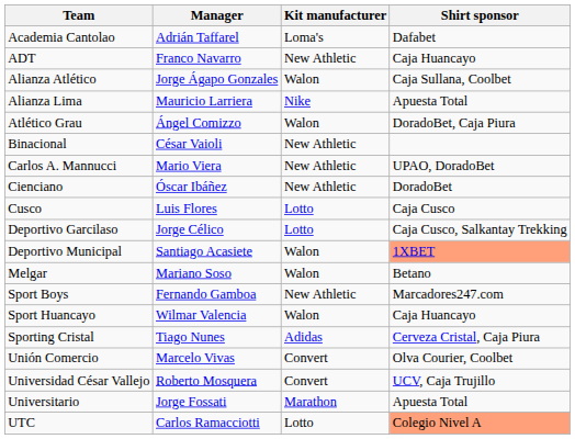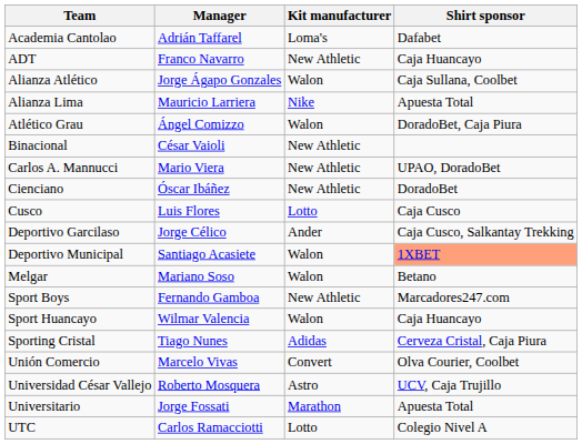Deportivo Garcilaso | Kit manufacturer: Lotto -> Ander
Universidad César Vallejo | Kit manufacturer: Convert -> Astro
UTC | Shirt sponsor: lightsalmon background -> no background
